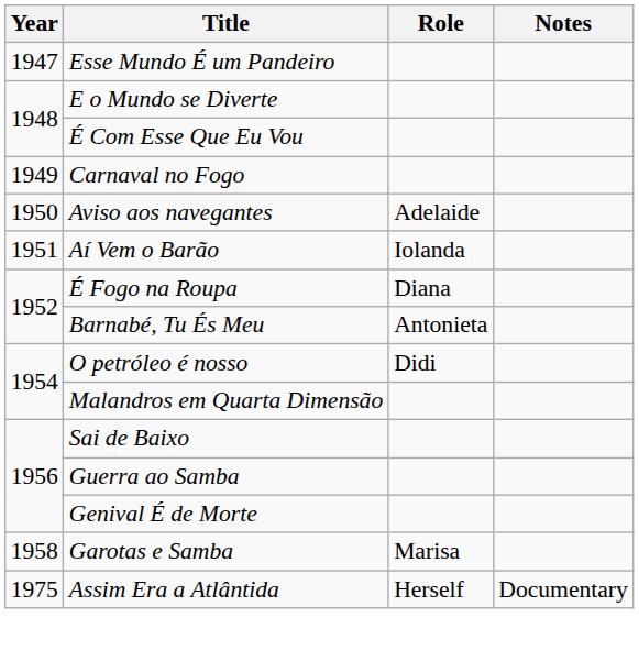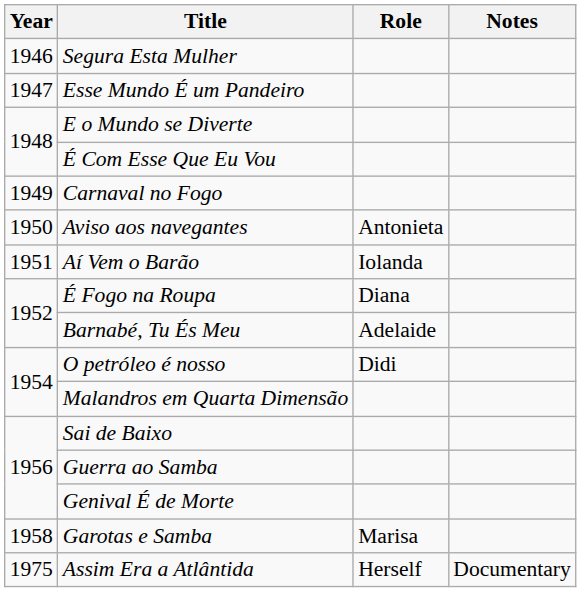+ row: 1946 | Segura Esta Mulher
Aviso aos navegantes | Role: Adelaide -> Antonieta
Barnabé, Tu És Meu | Role: Antonieta -> Adelaide
